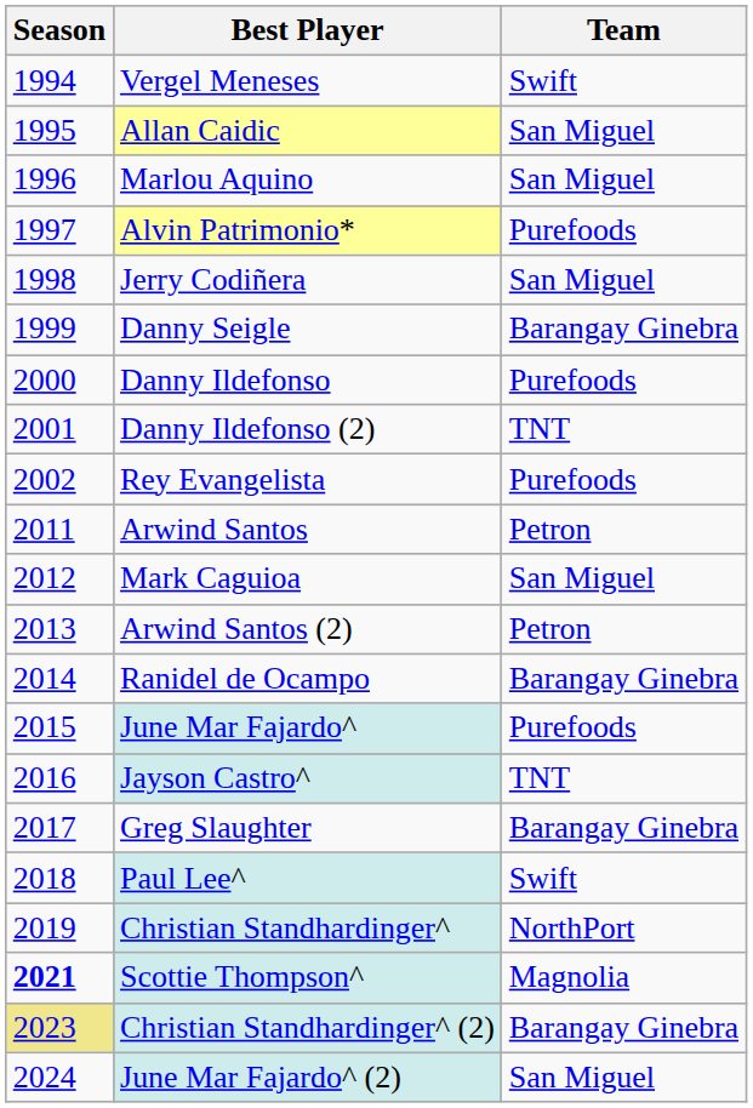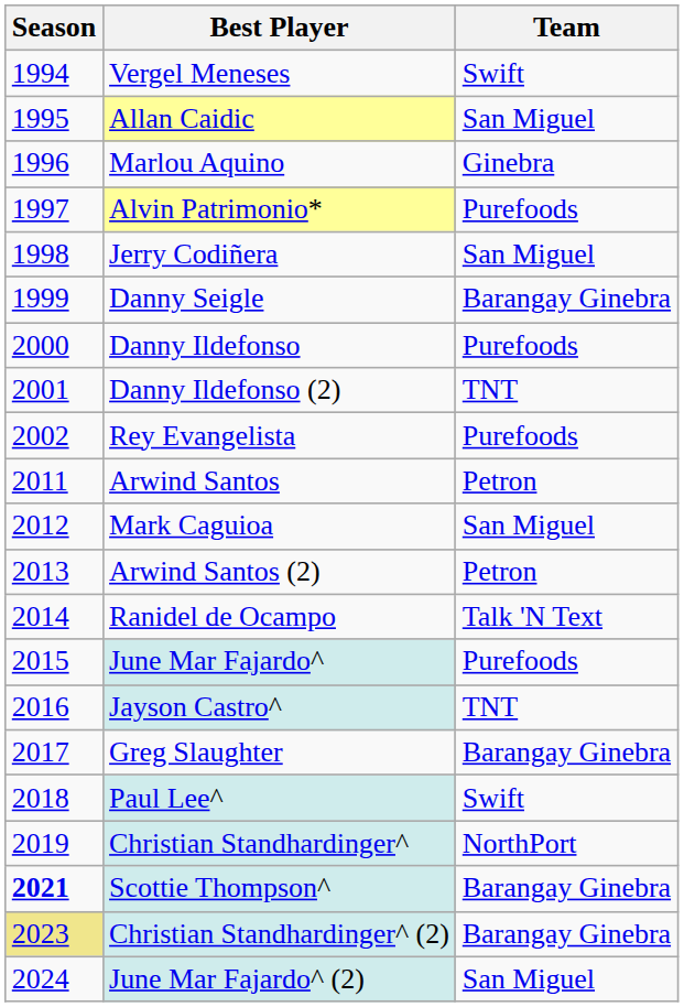Marlou Aquino | Team: San Miguel -> Ginebra
Ranidel de Ocampo | Team: Barangay Ginebra -> Talk 'N Text
Scottie Thompson^ | Team: Magnolia -> Barangay Ginebra
